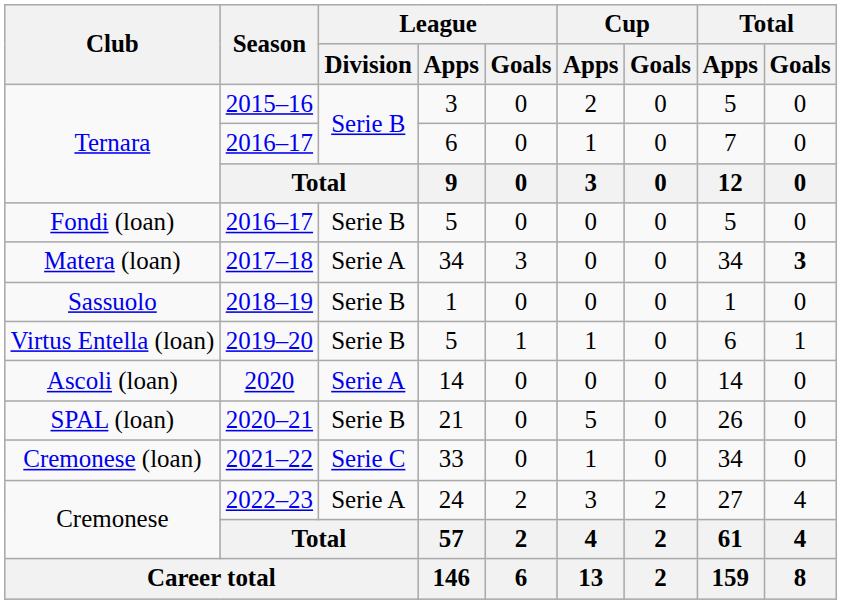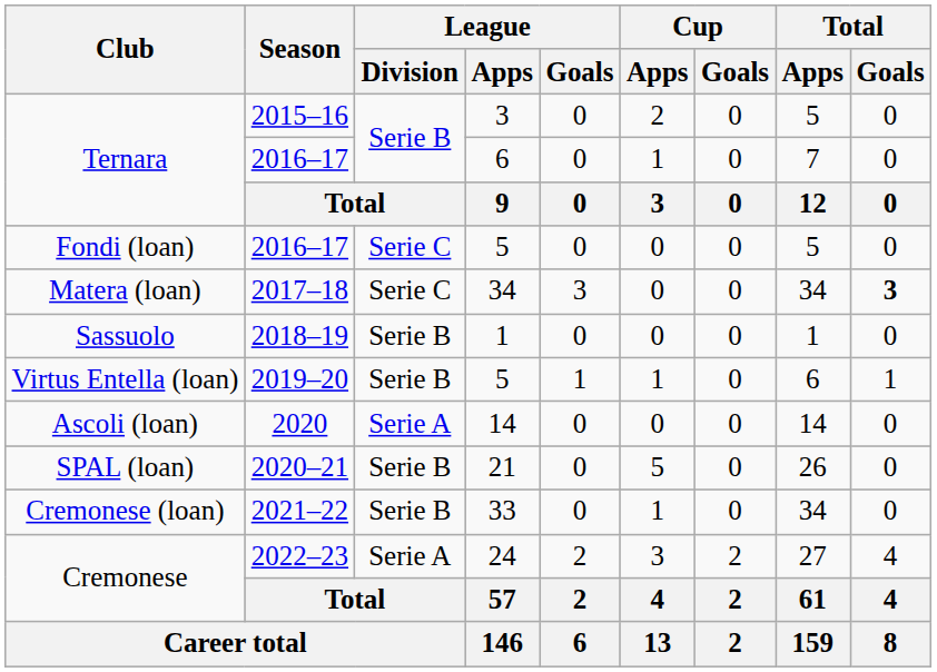Fondi (loan) | League / Division: Serie B -> Serie C
Matera (loan) | League / Division: Serie A -> Serie C
Cremonese (loan) | League / Division: Serie C -> Serie B
